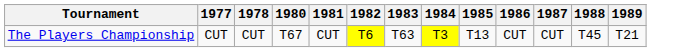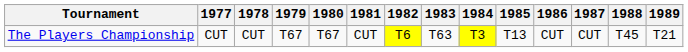+ column: 1979 | T67
